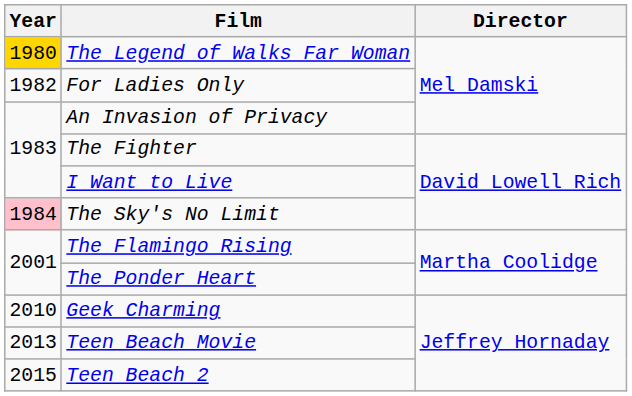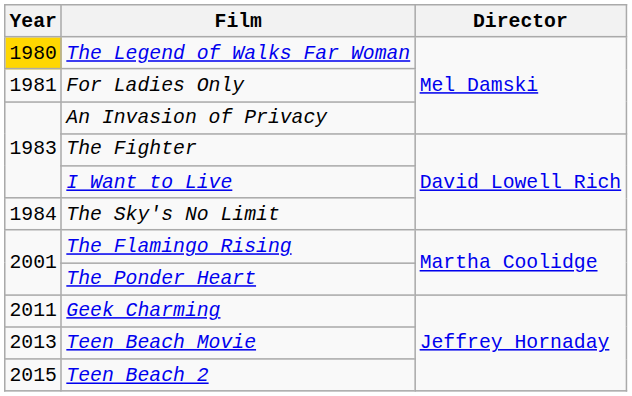For Ladies Only | Year: 1982 -> 1981
The Sky's No Limit | Year: pink background -> no background
Geek Charming | Year: 2010 -> 2011
